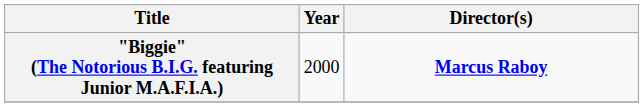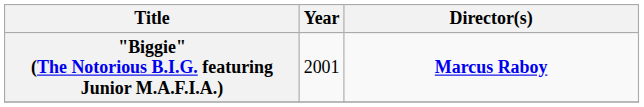"Biggie" (The Notorious B.I.G. featuring Junior M.A.F.I.A.) | Year: 2000 -> 2001
